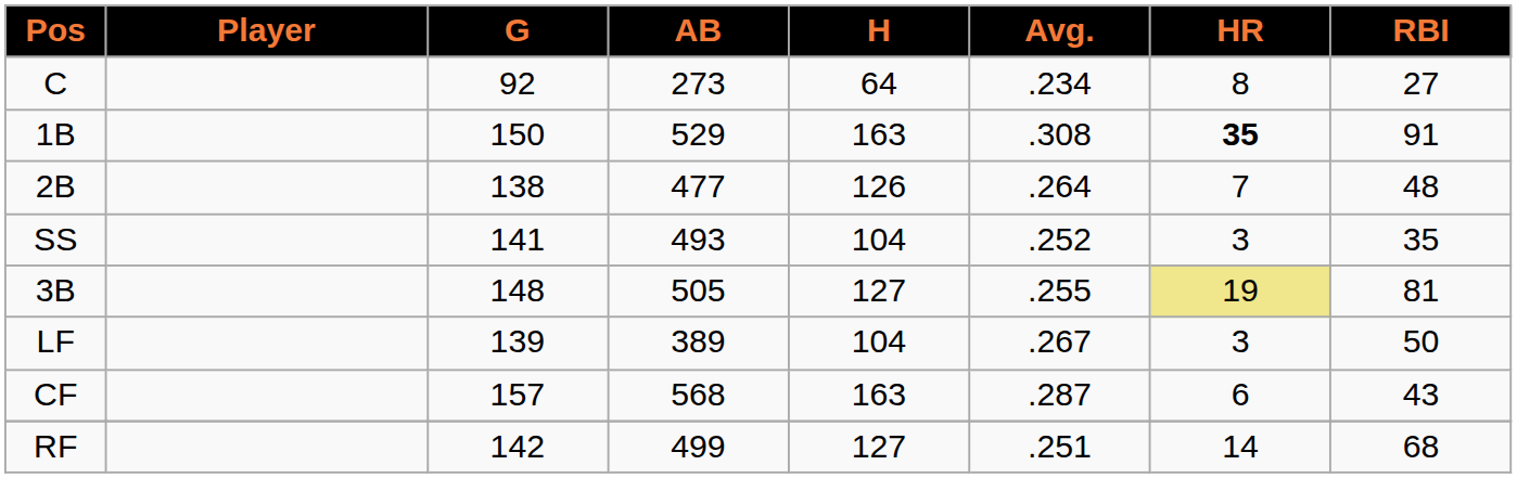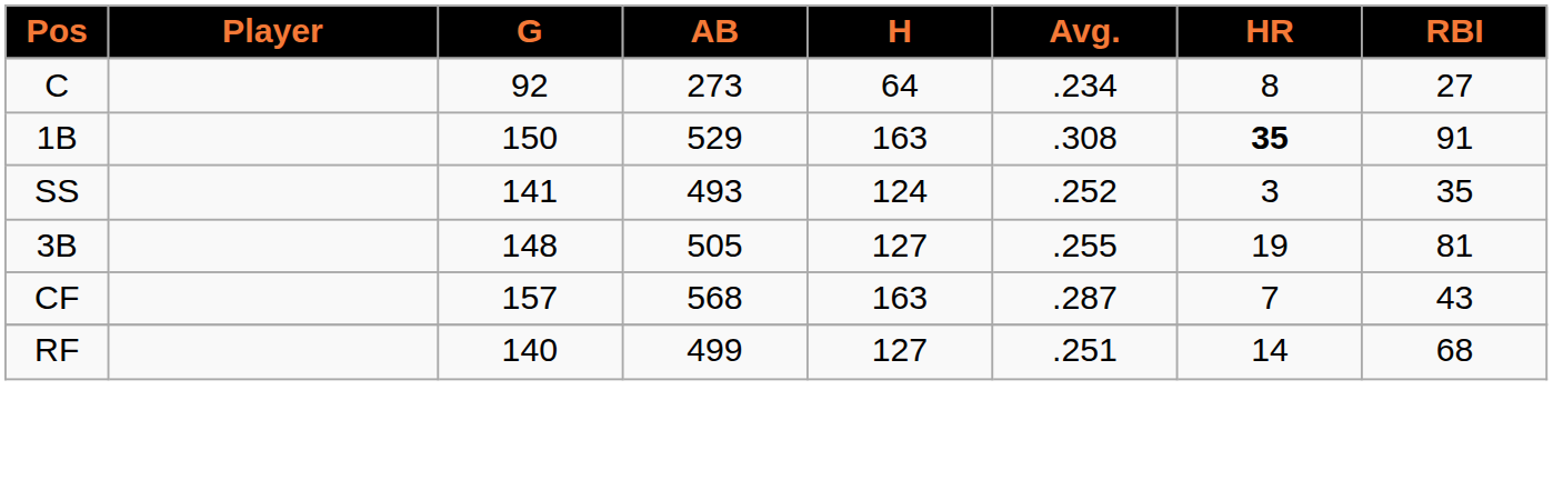- row: 2B | 138 | 477 | 126 | .264 | 7 | 48
SS | H: 104 -> 124
3B | HR: khaki background -> no background
- row: LF | 139 | 389 | 104 | .267 | 3 | 50
CF | HR: 6 -> 7
RF | G: 142 -> 140
